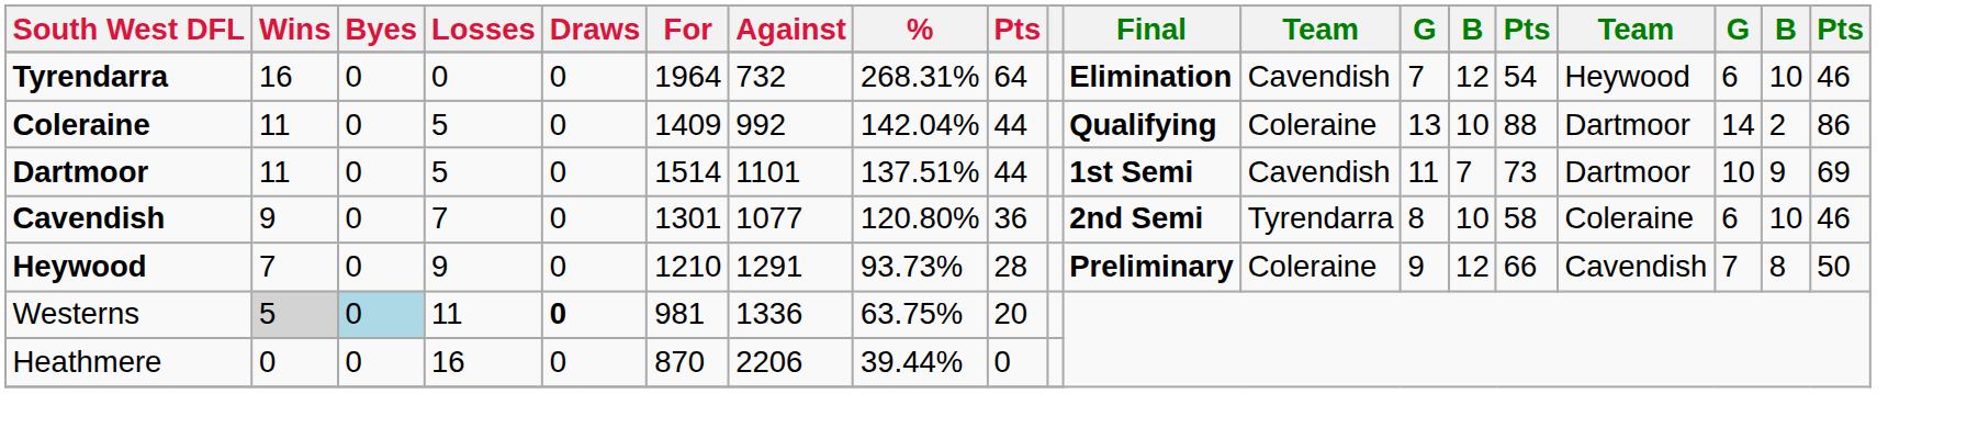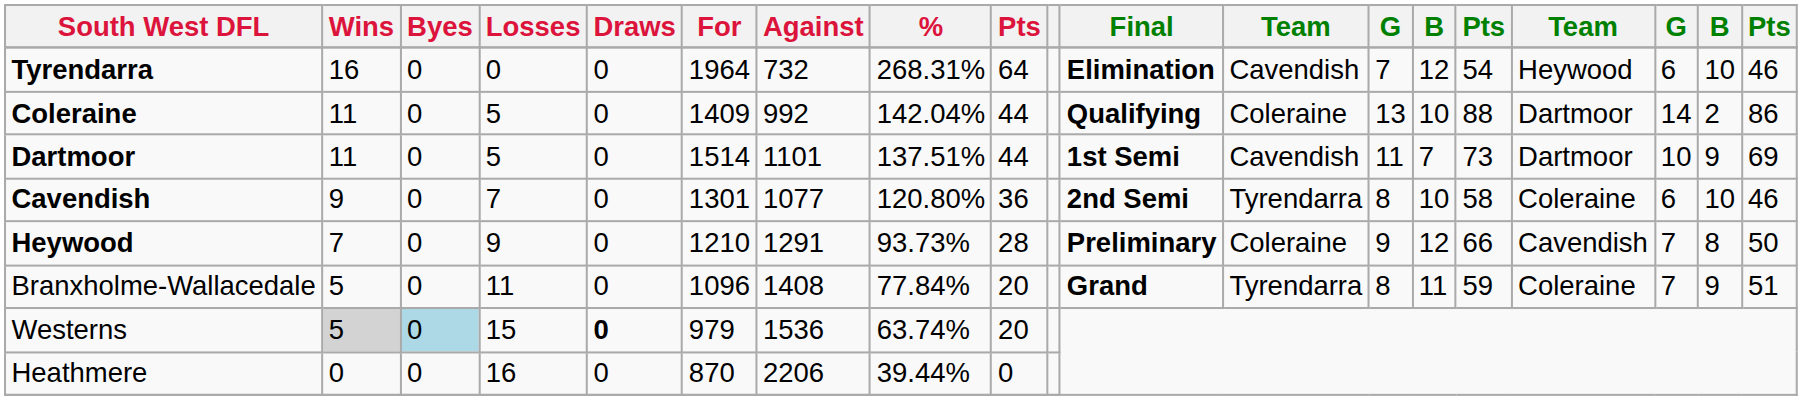+ row: Branxholme-Wallacedale | 5 | 0 | 11 | 0 | 1096 | 1408 | 77.84% | 20 | Grand | Tyrendarra | 8 | 11 | 59 | Coleraine | 7 | 9 | 51
Westerns | Losses: 11 -> 15
Westerns | For: 981 -> 979
Westerns | Against: 1336 -> 1536
Westerns | %: 63.75% -> 63.74%
